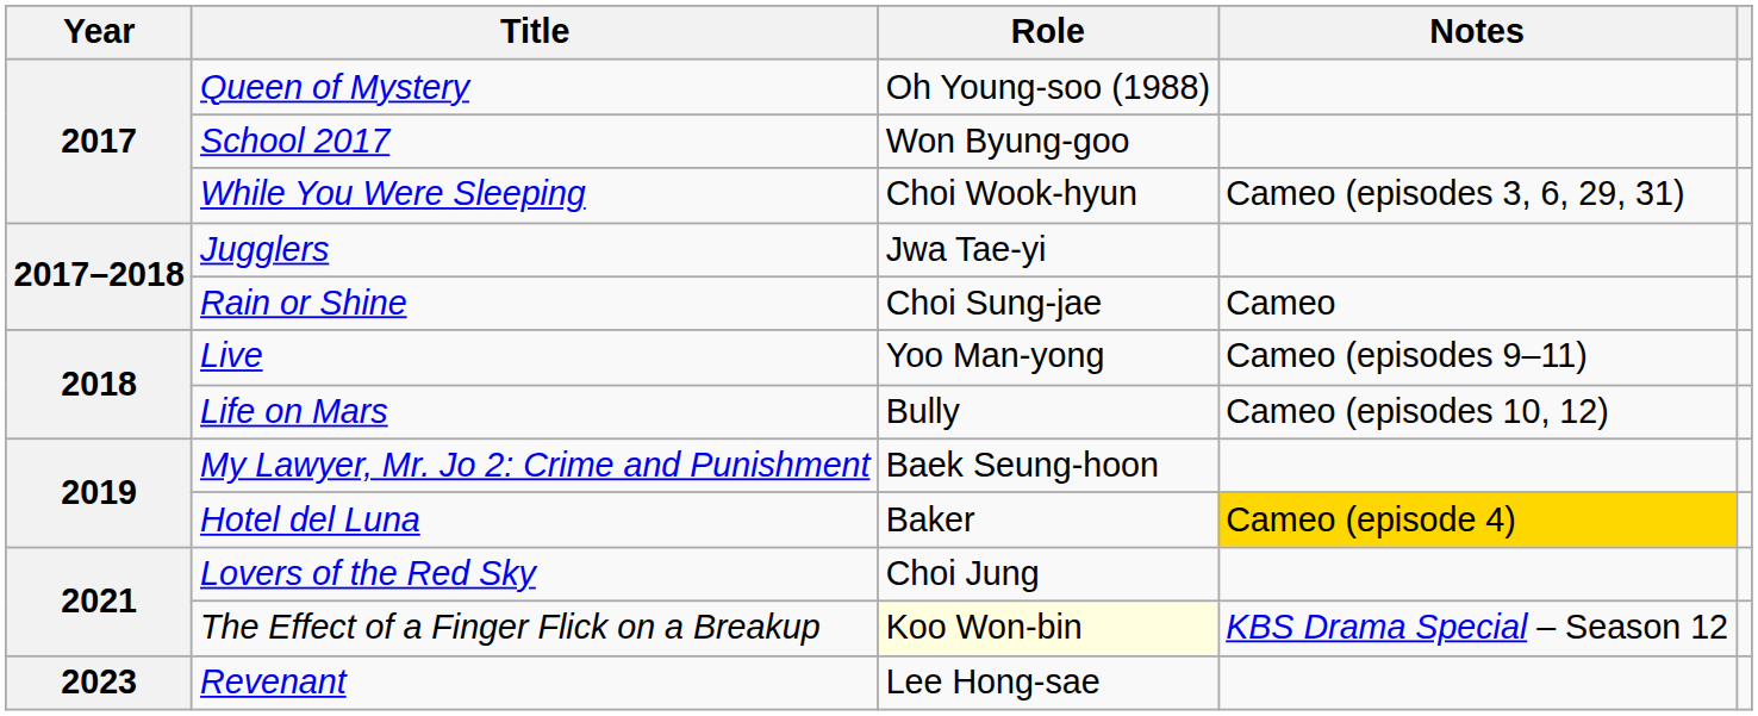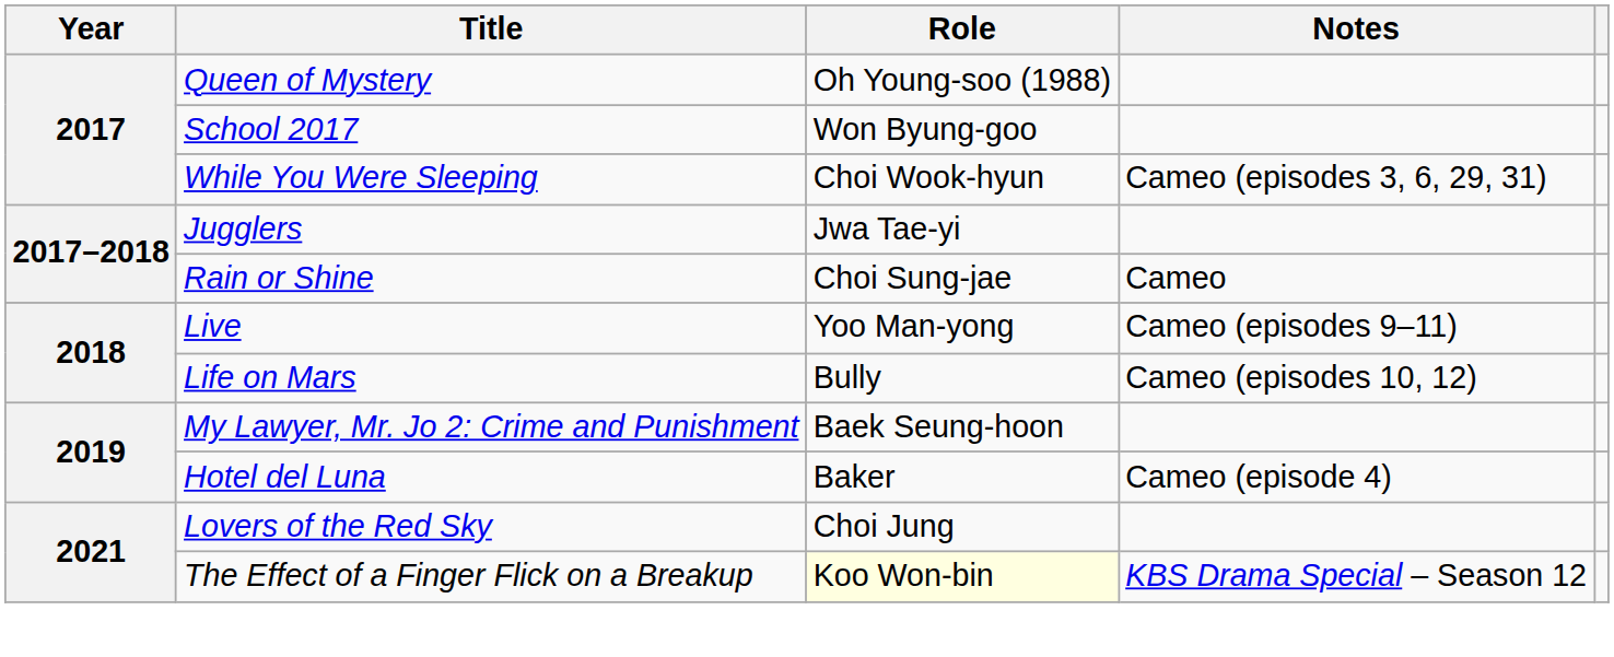Hotel del Luna | Notes: gold background -> no background
- row: 2023 | Revenant | Lee Hong-sae
